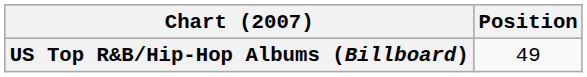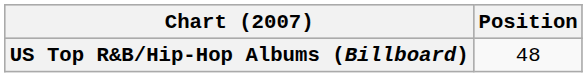US Top R&B/Hip-Hop Albums (Billboard) | Position: 49 -> 48
